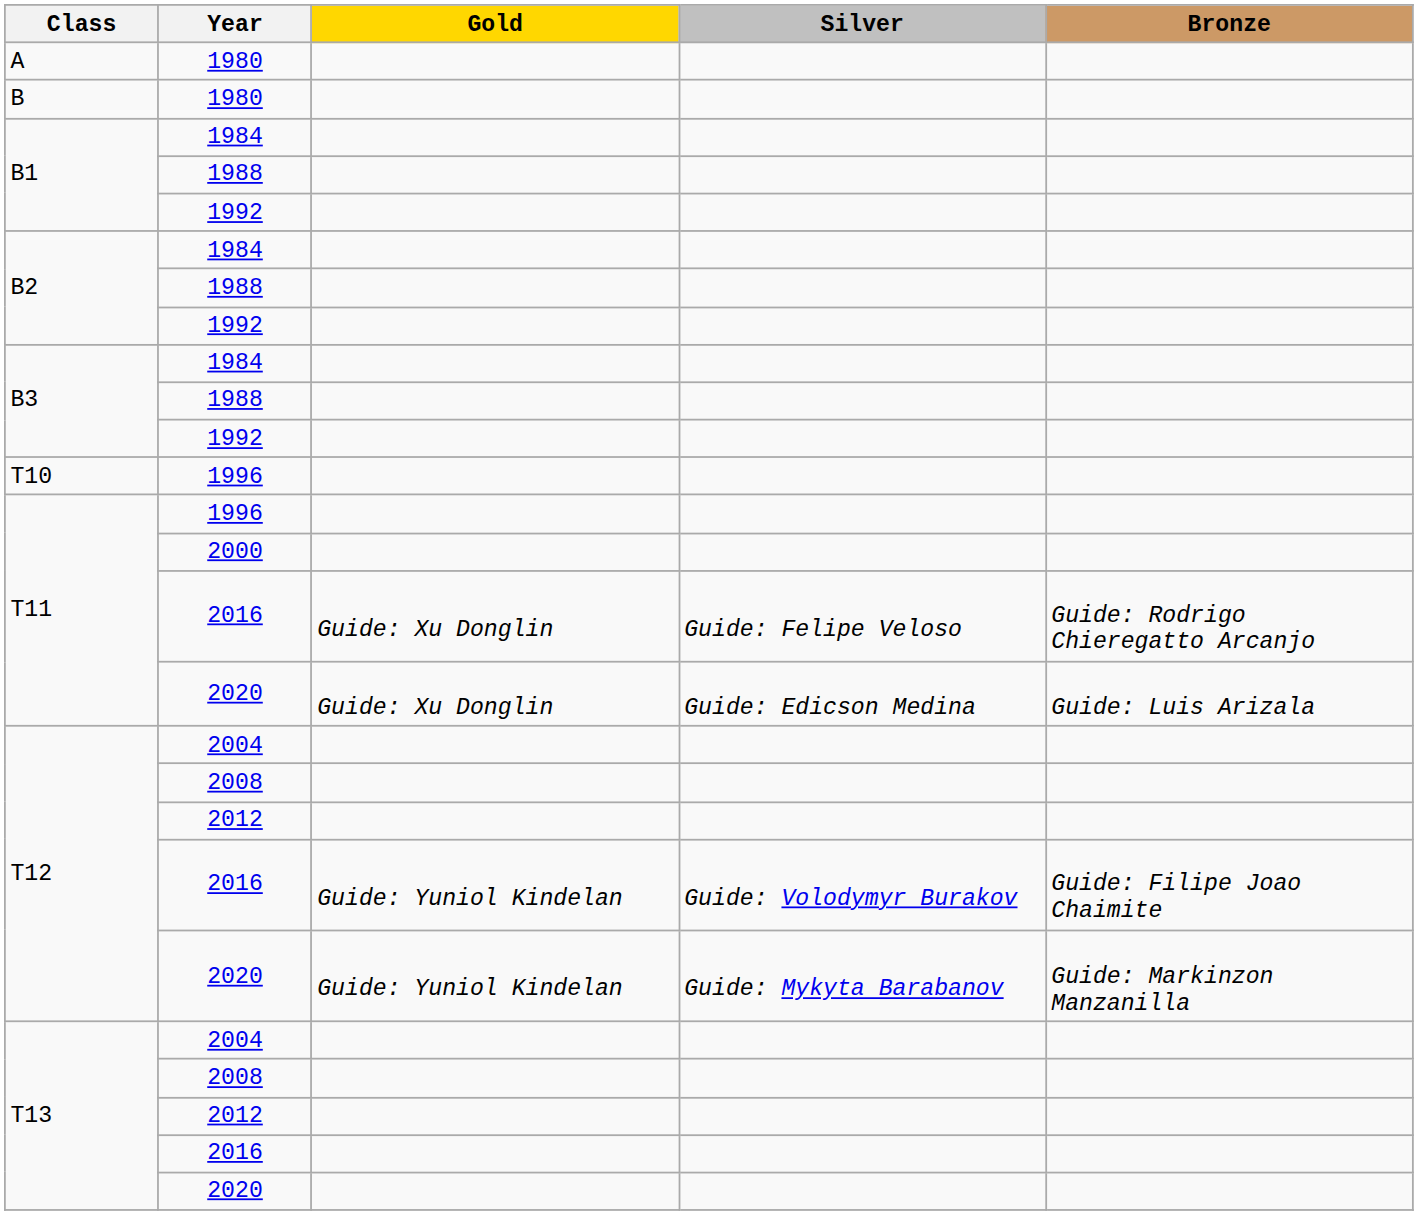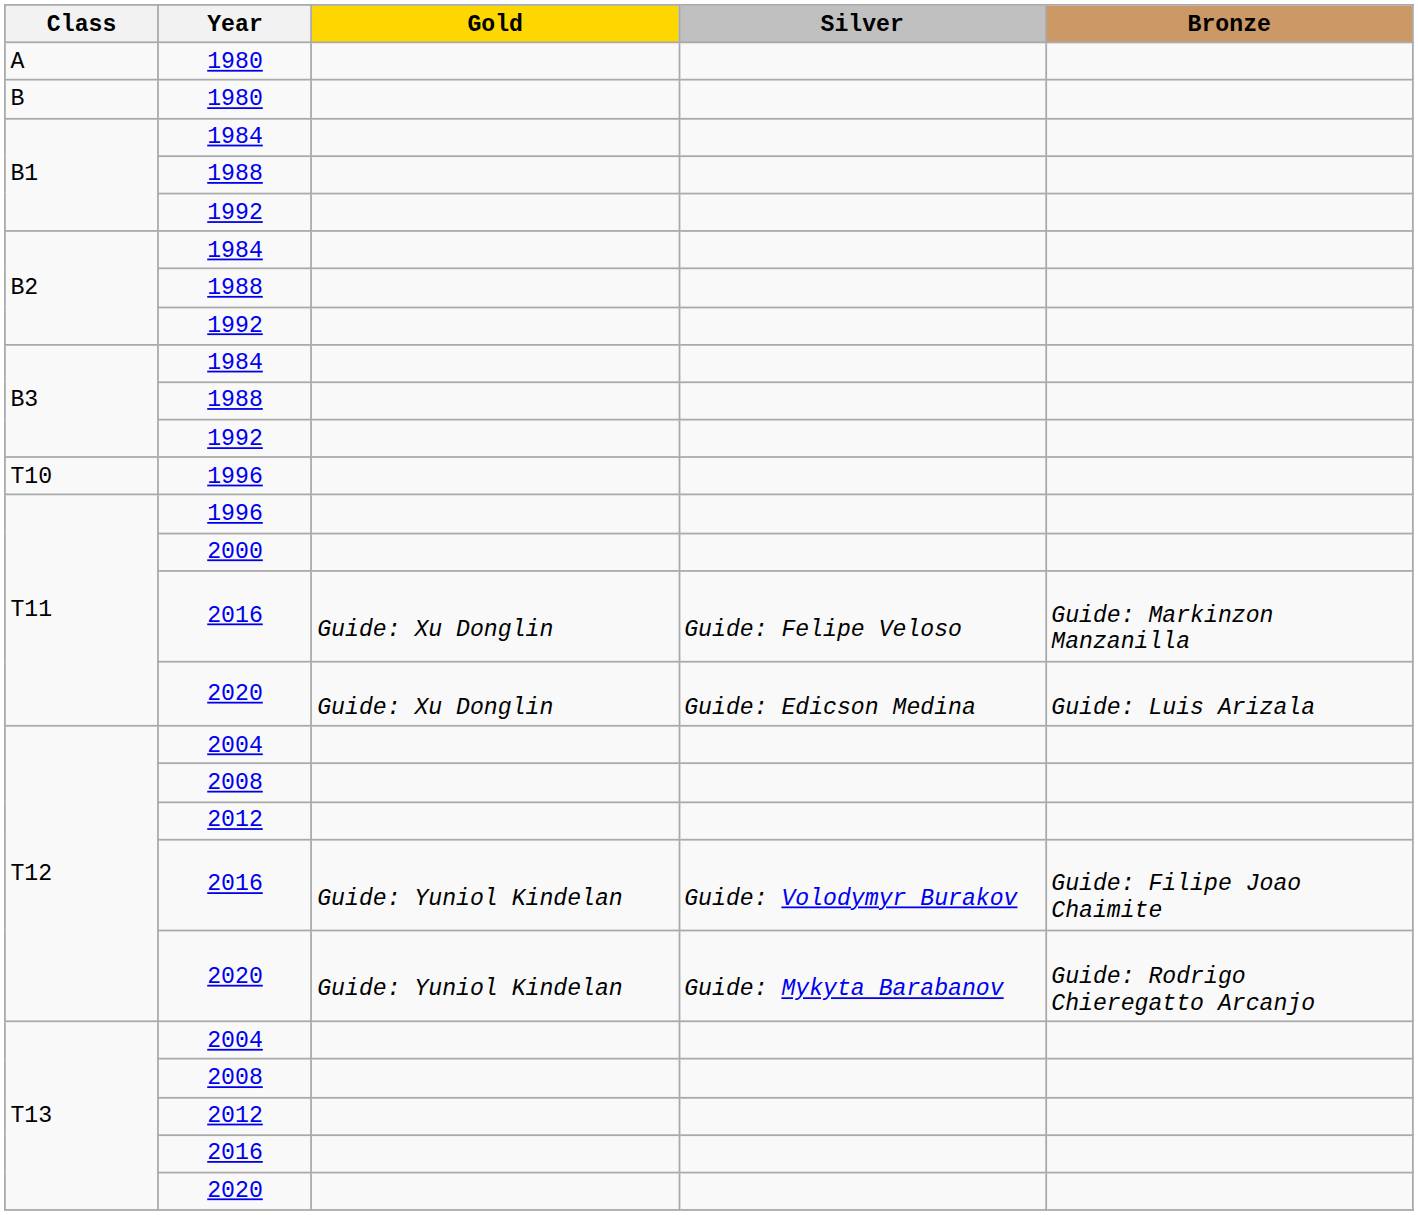T11 / 2016 | Bronze: Guide: Rodrigo Chieregatto Arcanjo -> Guide: Markinzon Manzanilla
T12 / 2020 | Bronze: Guide: Markinzon Manzanilla -> Guide: Rodrigo Chieregatto Arcanjo
